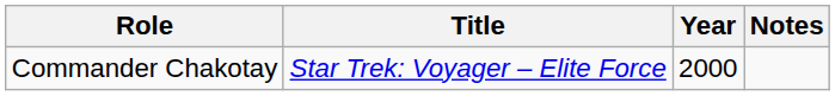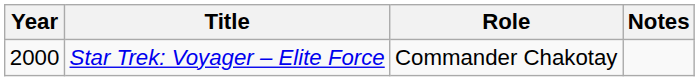columns swapped: Year <-> Role
